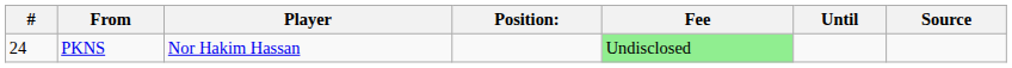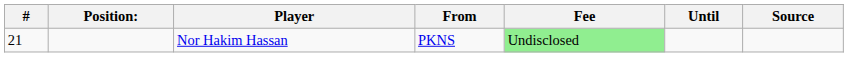columns swapped: Position: <-> From
Nor Hakim Hassan | #: 24 -> 21
